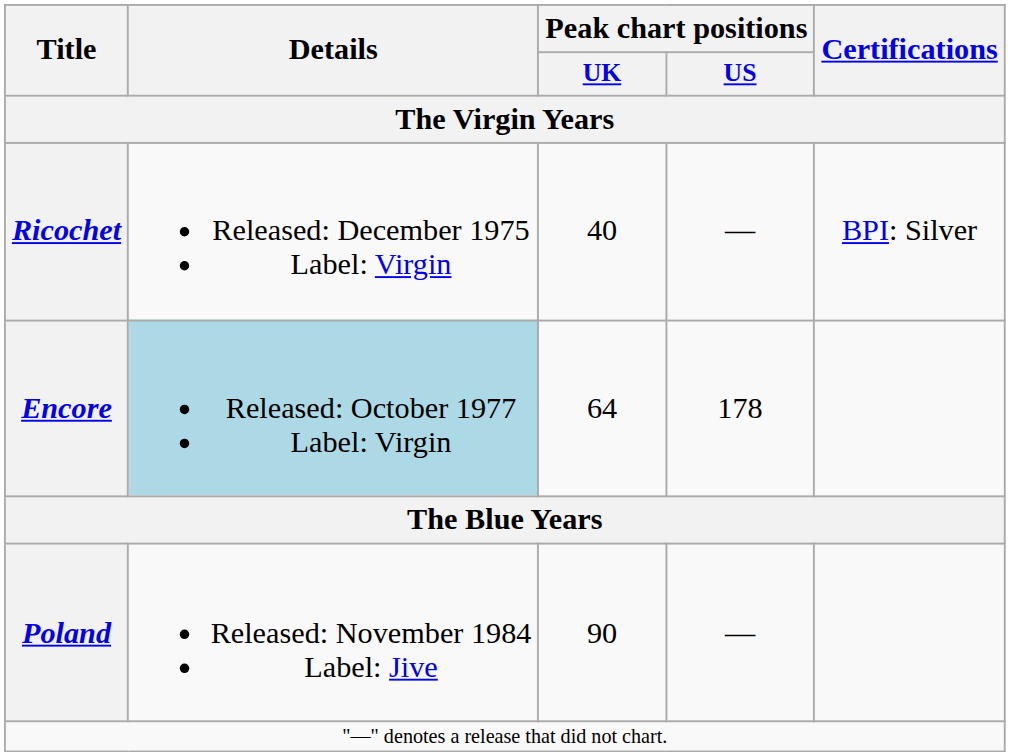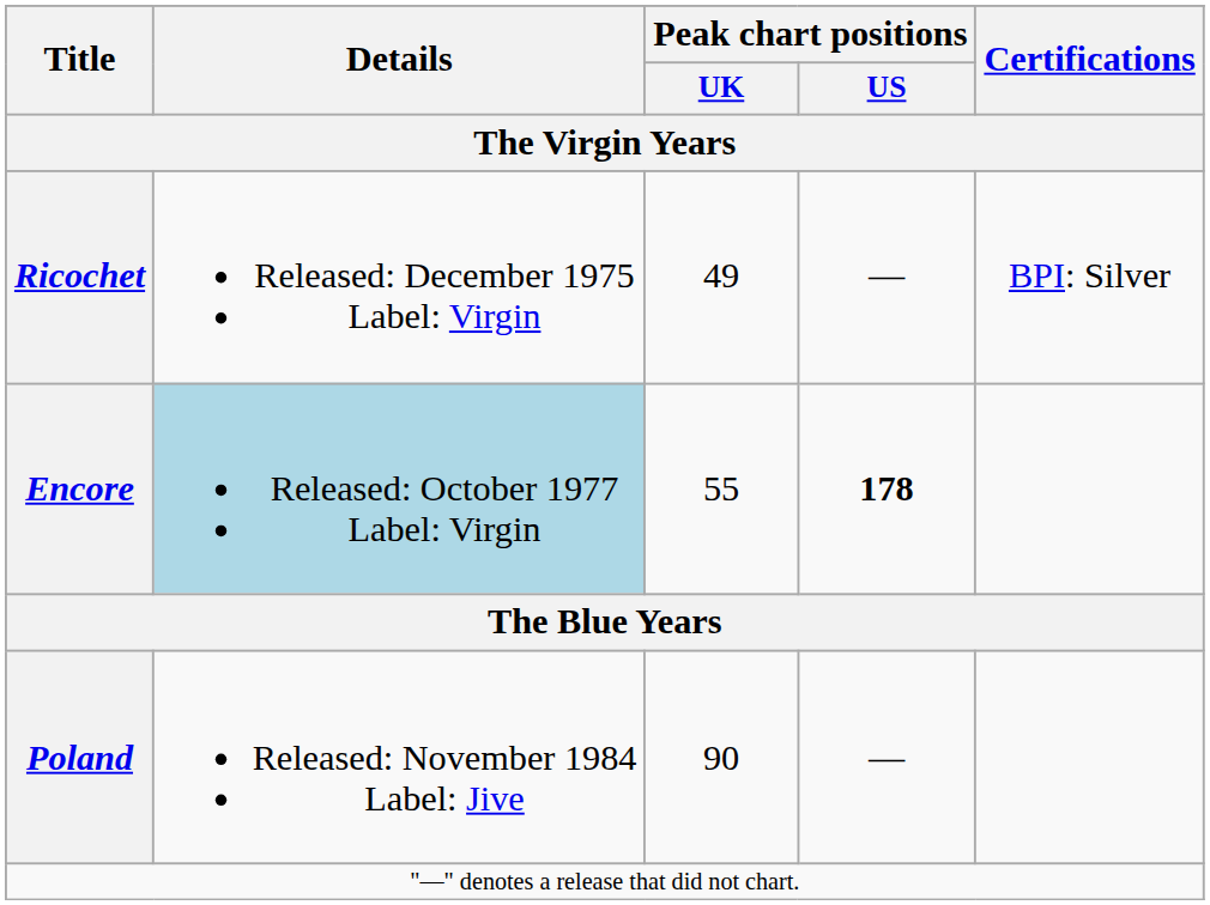Ricochet | Peak chart positions / UK: 40 -> 49
Encore | Peak chart positions / UK: 64 -> 55
Encore | Peak chart positions / US: normal -> bold
